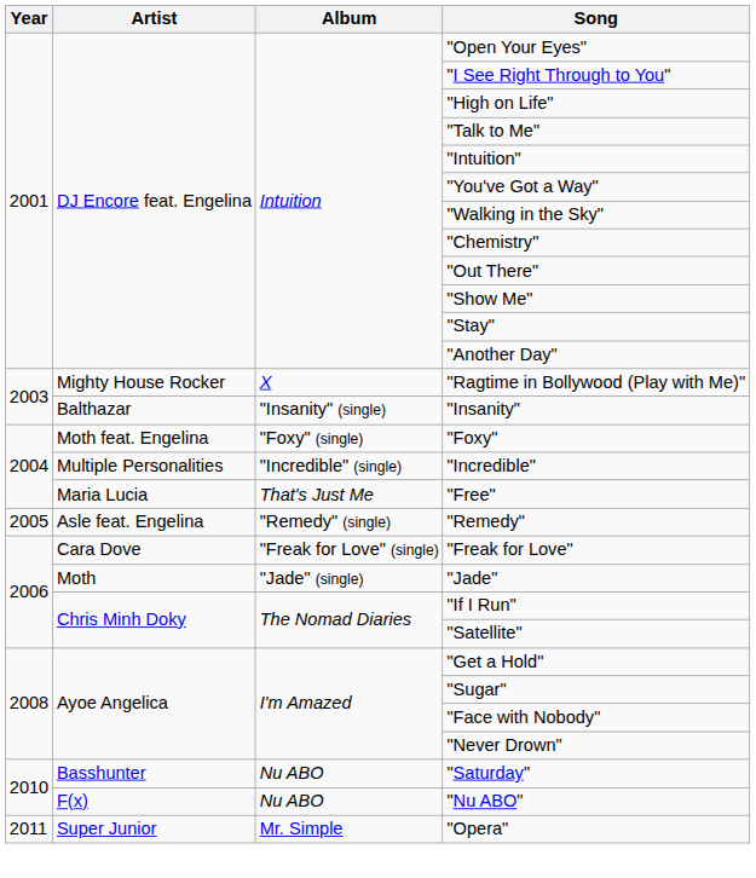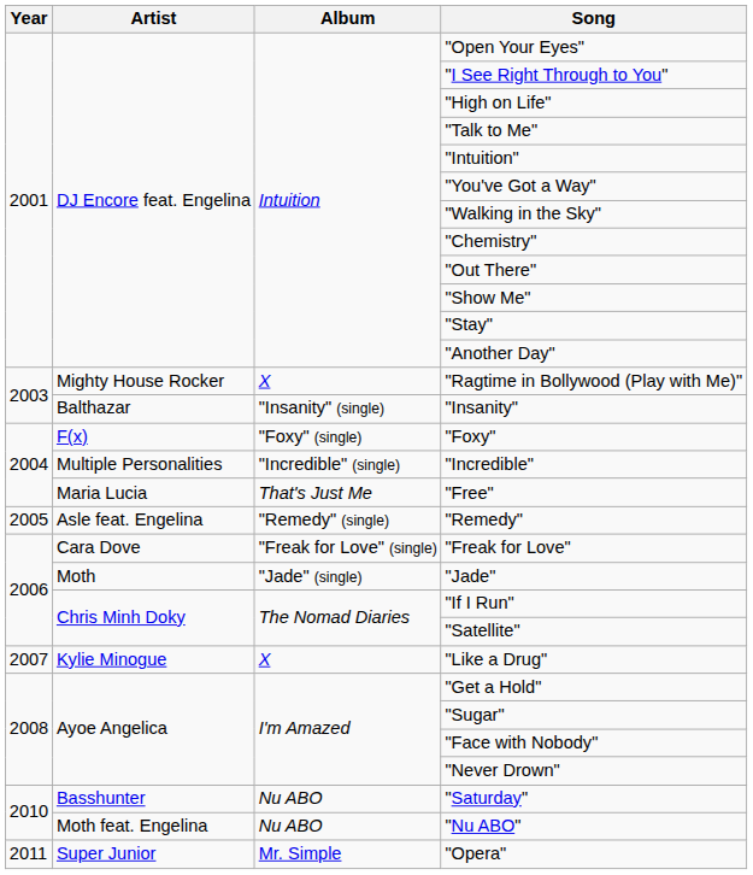"Foxy" | Artist: Moth feat. Engelina -> F(x)
+ row: 2007 | Kylie Minogue | X | "Like a Drug"
"Nu ABO" | Artist: F(x) -> Moth feat. Engelina
